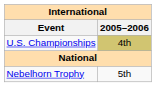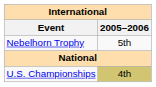rows swapped: Nebelhorn Trophy <-> U.S. Championships
